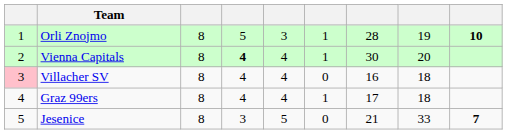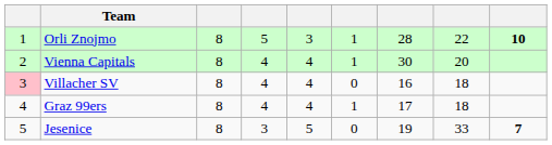Orli Znojmo | column 8: 19 -> 22
Vienna Capitals | column 4: bold -> normal
Jesenice | column 7: 21 -> 19
